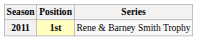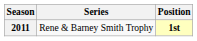columns swapped: Series <-> Position
